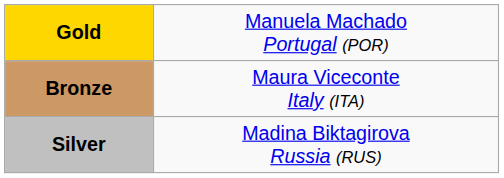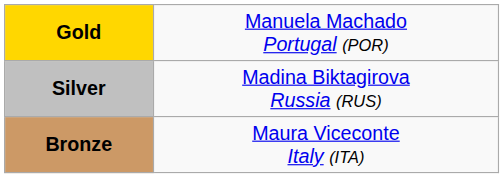rows swapped: Silver <-> Bronze
